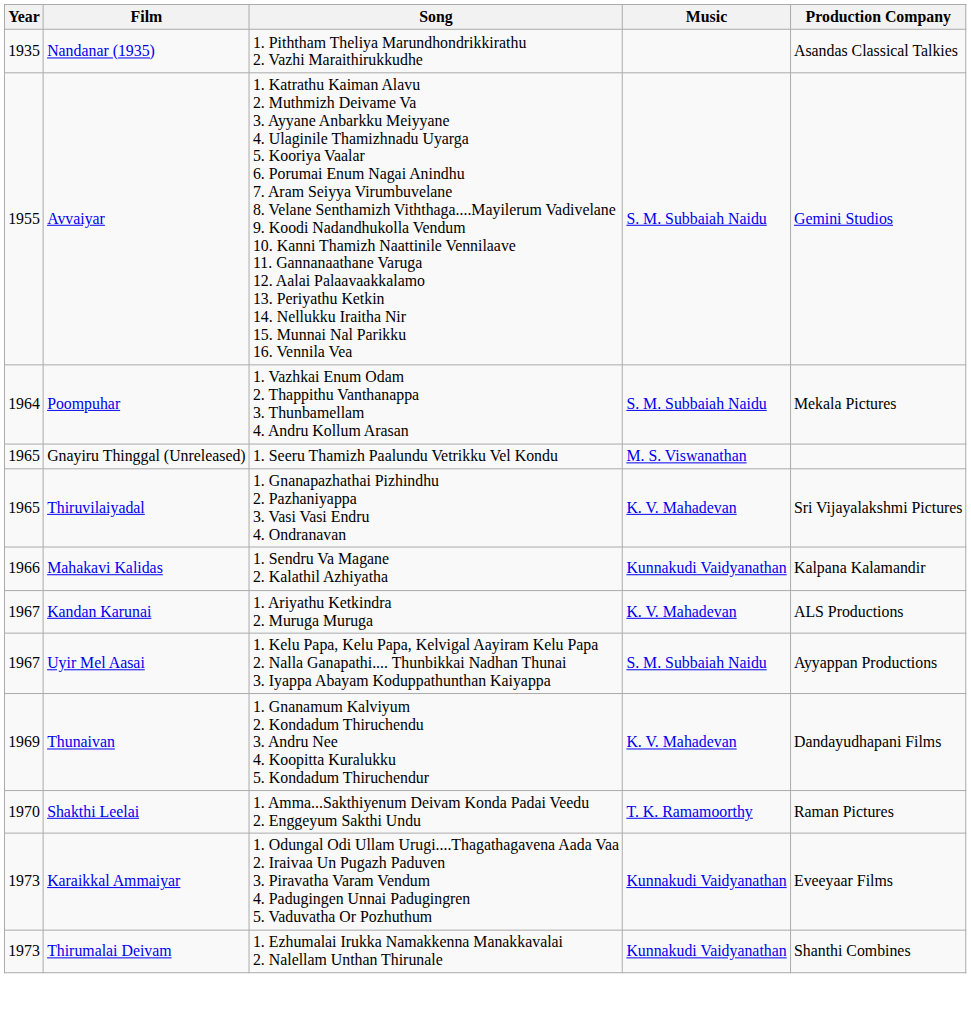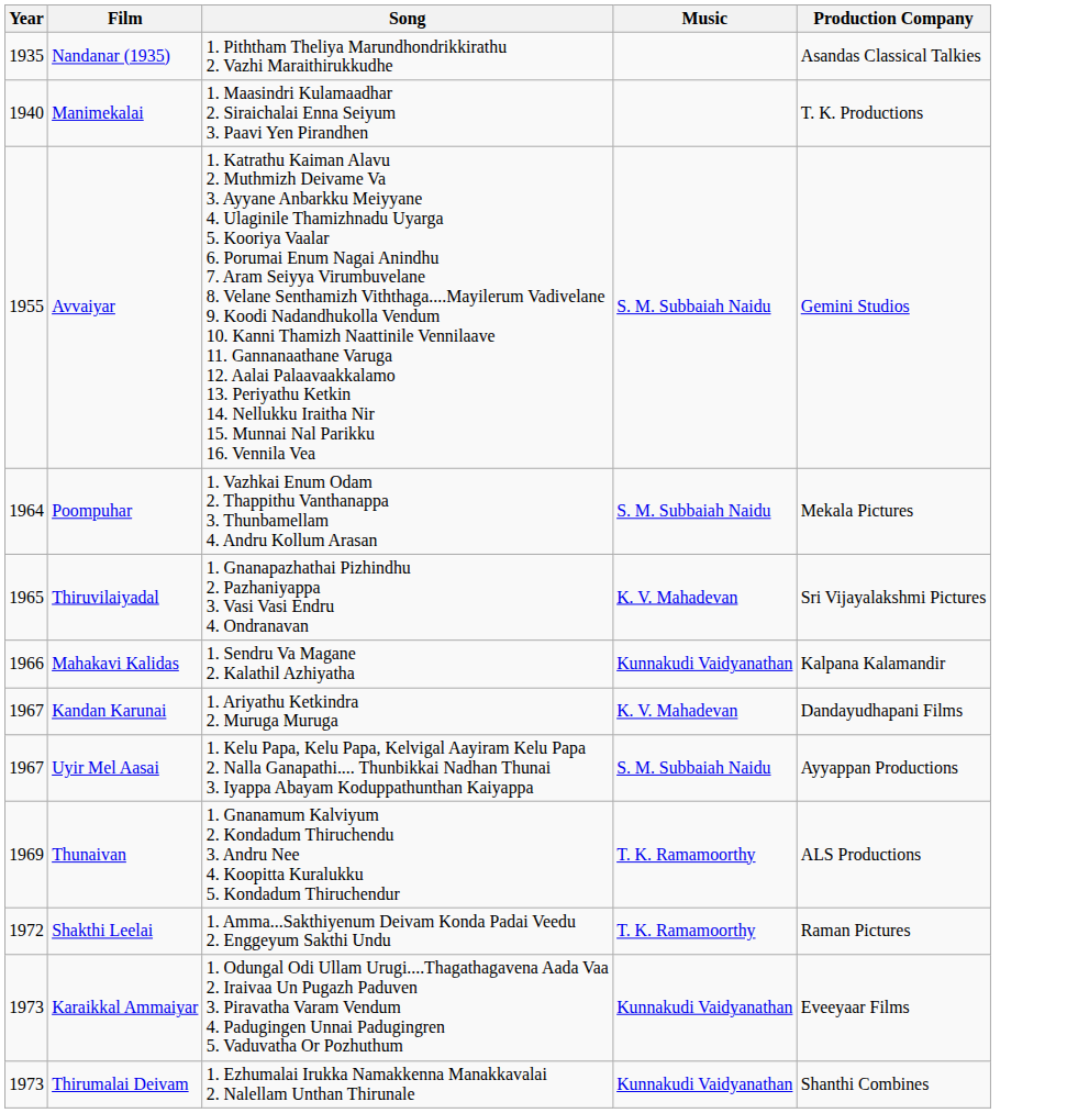+ row: 1940 | Manimekalai | 1. Maasindri Kulamaadhar 2. Siraichalai Enna Seiyum 3. Paavi Yen Pirandhen | T. K. Productions
- row: 1965 | Gnayiru Thinggal (Unreleased) | 1. Seeru Thamizh Paalundu Vetrikku Vel Kondu | M. S. Viswanathan
Kandan Karunai | Production Company: ALS Productions -> Dandayudhapani Films
Thunaivan | Music: K. V. Mahadevan -> T. K. Ramamoorthy
Thunaivan | Production Company: Dandayudhapani Films -> ALS Productions
Shakthi Leelai | Year: 1970 -> 1972
